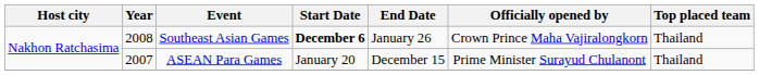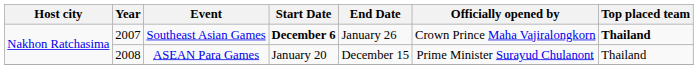Southeast Asian Games | Year: 2008 -> 2007
Southeast Asian Games | Top placed team: normal -> bold
ASEAN Para Games | Year: 2007 -> 2008
